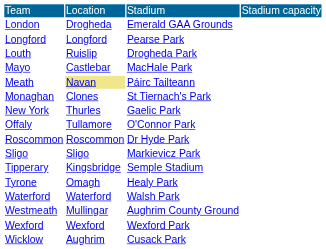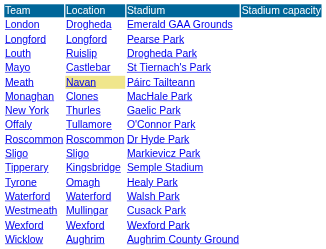Mayo | column 3: MacHale Park -> St Tiernach's Park
Monaghan | column 3: St Tiernach's Park -> MacHale Park
Westmeath | column 3: Aughrim County Ground -> Cusack Park
Wicklow | column 3: Cusack Park -> Aughrim County Ground
